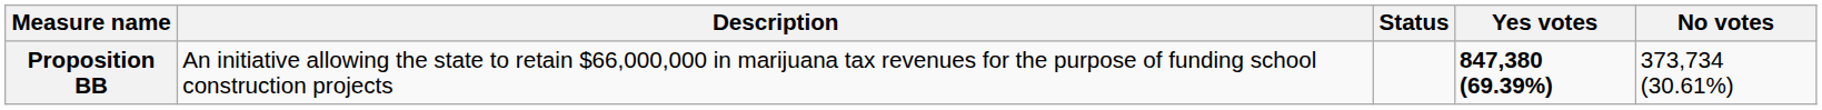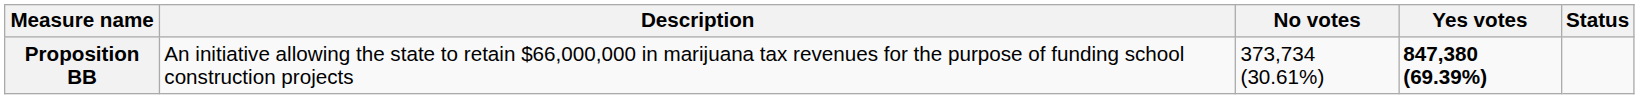columns swapped: Status <-> No votes
